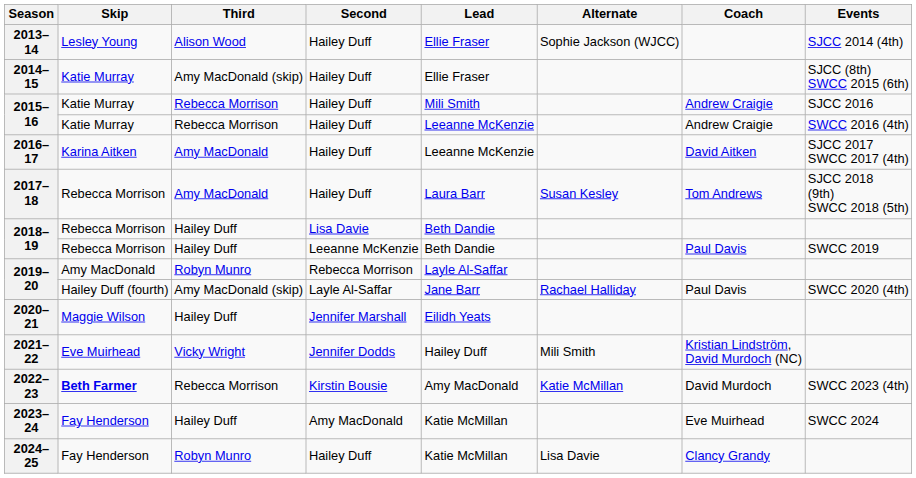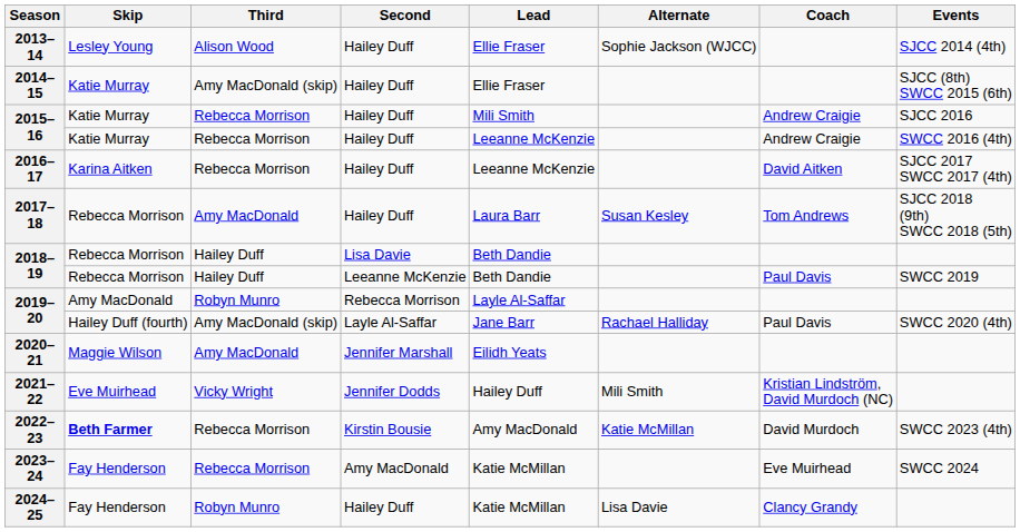2016–17 | Third: Amy MacDonald -> Rebecca Morrison
2020–21 | Third: Hailey Duff -> Amy MacDonald
2023–24 | Third: Hailey Duff -> Rebecca Morrison
